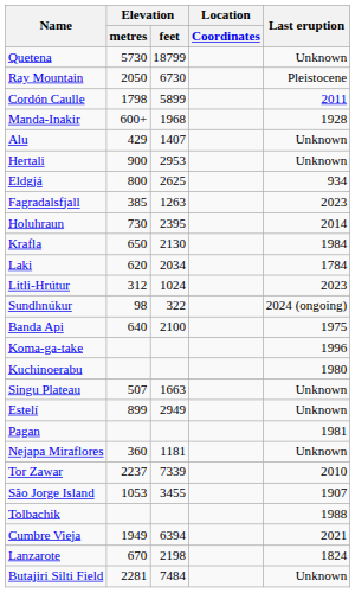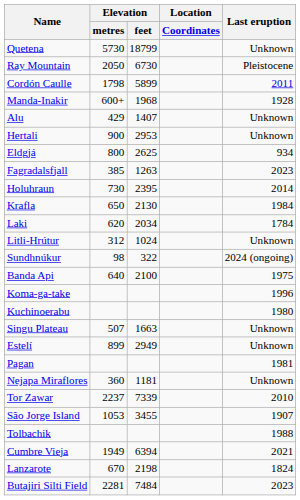Litli-Hrútur | Last eruption: 2023 -> Unknown
Butajiri Silti Field | Last eruption: Unknown -> 2023
